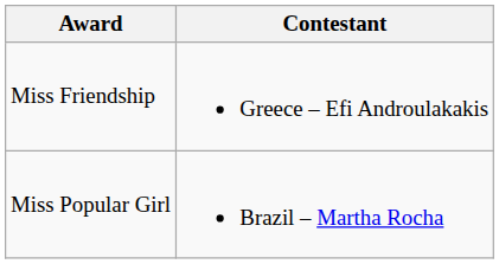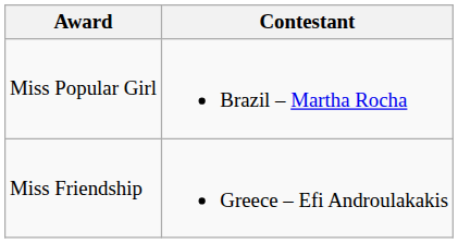rows swapped: Miss Friendship <-> Miss Popular Girl
